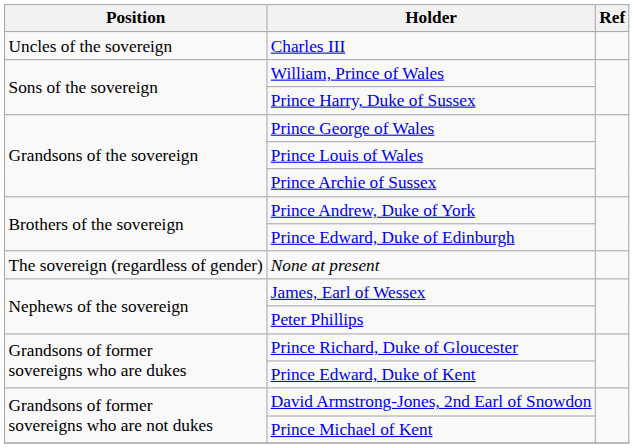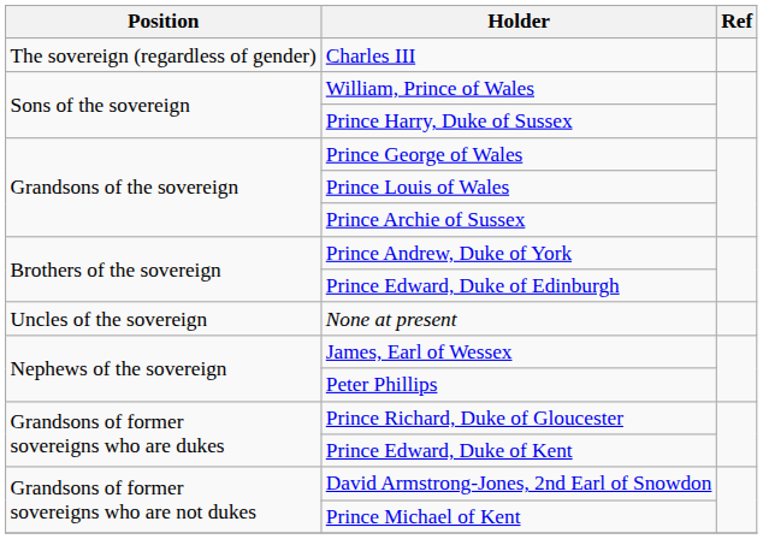Charles III | Position: Uncles of the sovereign -> The sovereign (regardless of gender)
None at present | Position: The sovereign (regardless of gender) -> Uncles of the sovereign
